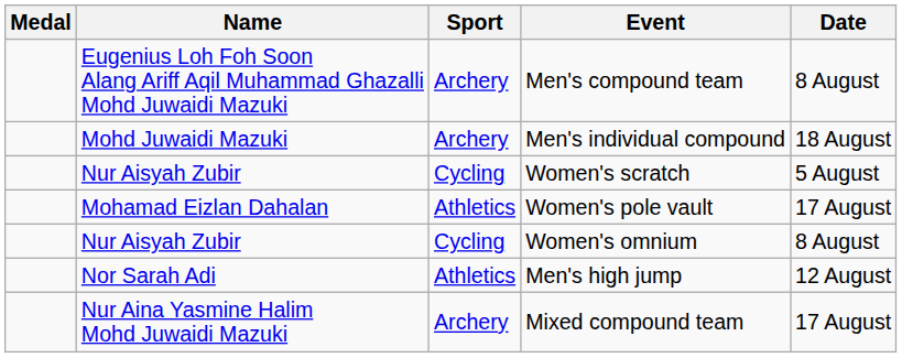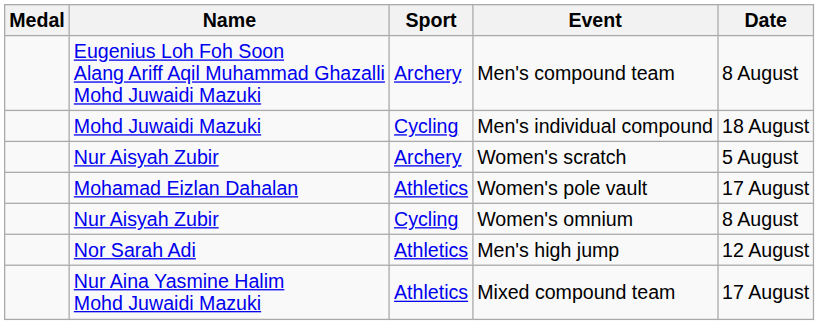Men's individual compound | Sport: Archery -> Cycling
Women's scratch | Sport: Cycling -> Archery
Mixed compound team | Sport: Archery -> Athletics
